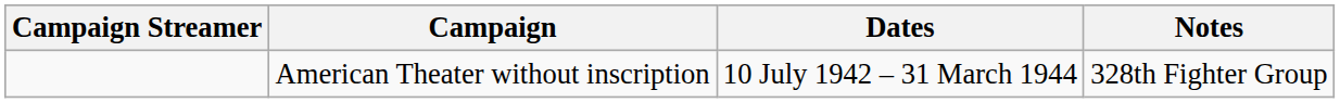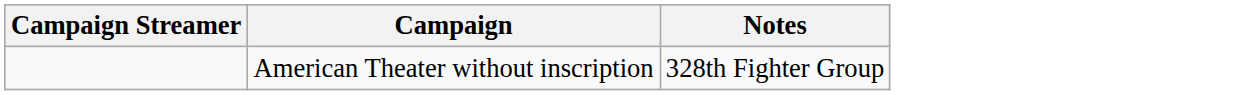- column: Dates | 10 July 1942 – 31 March 1944
